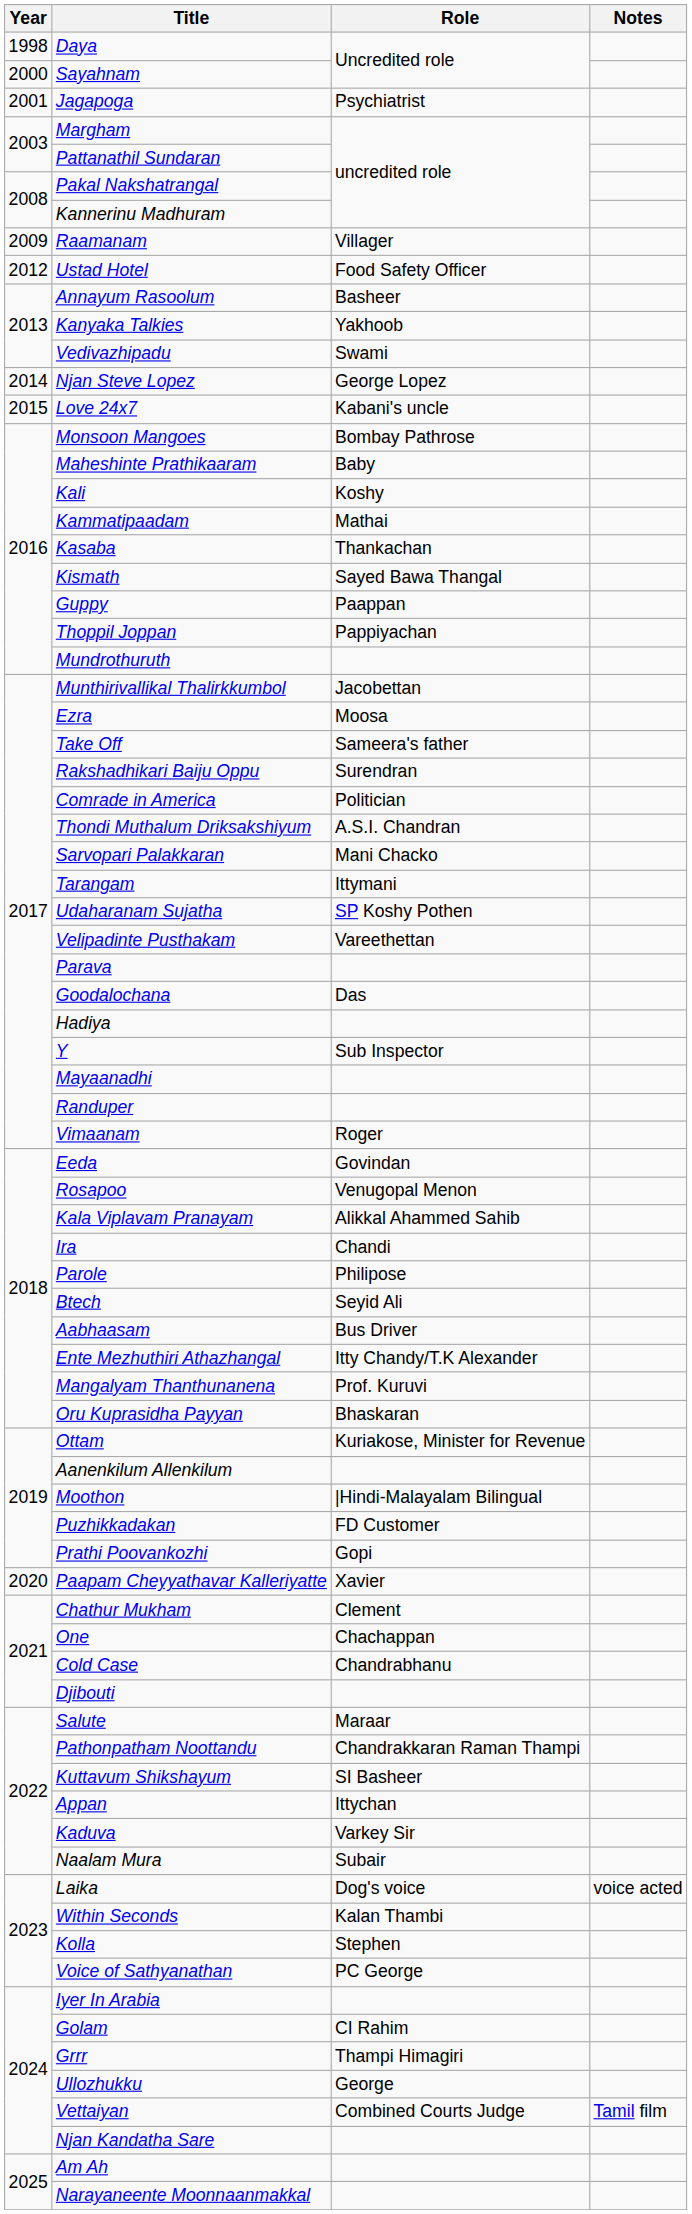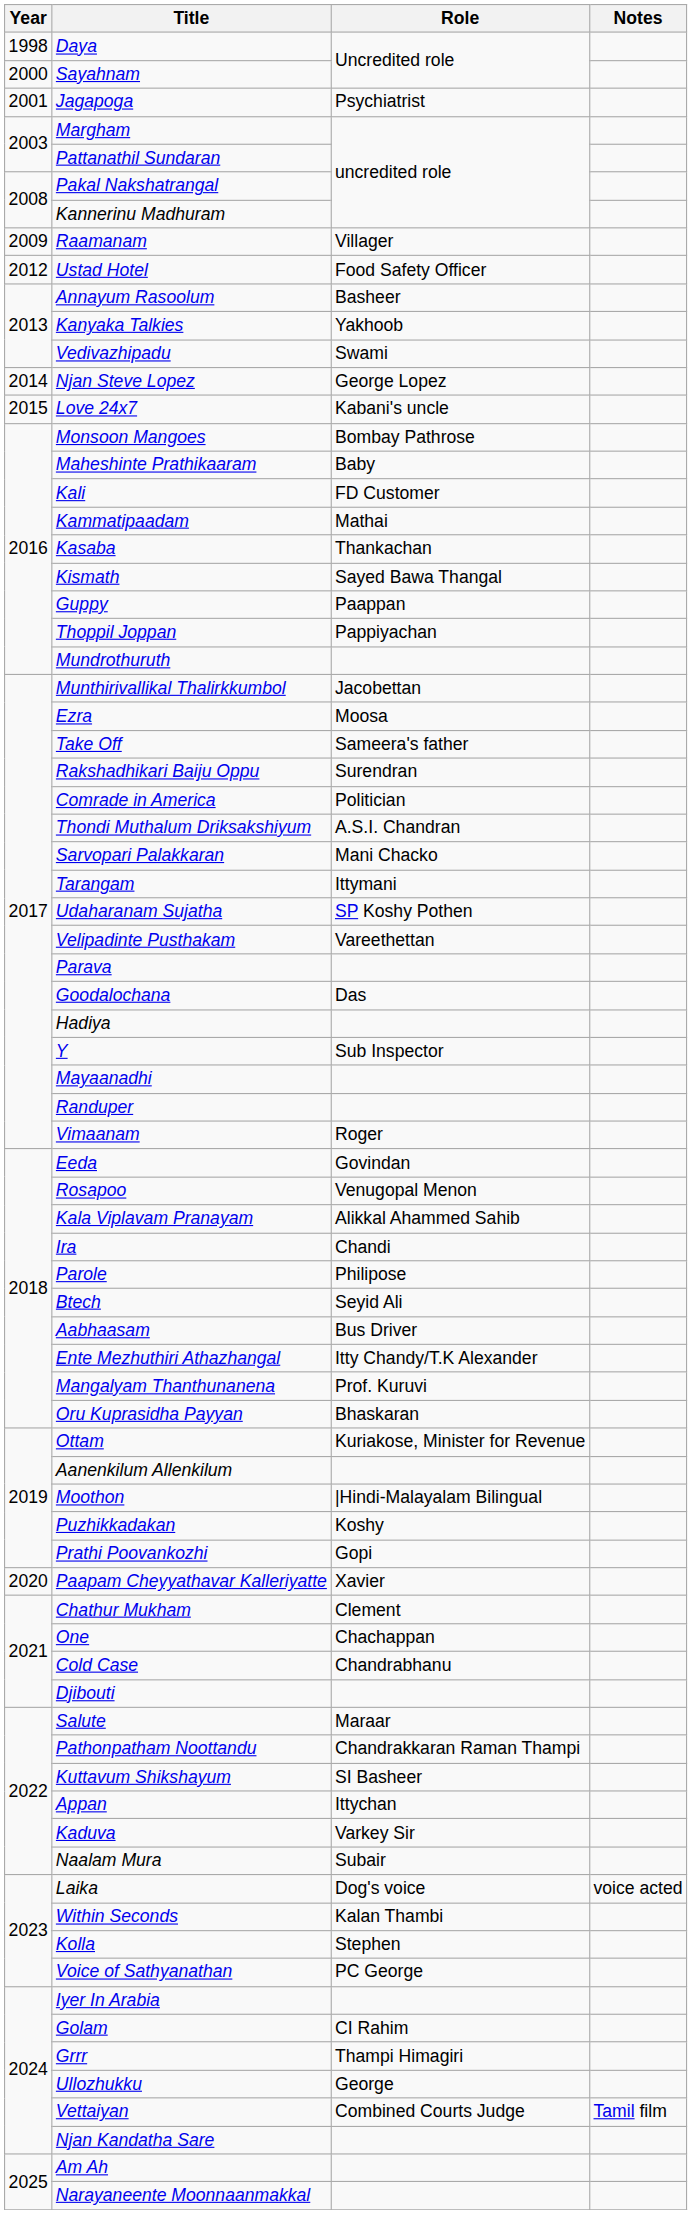Kali | Role: Koshy -> FD Customer
Puzhikkadakan | Role: FD Customer -> Koshy
